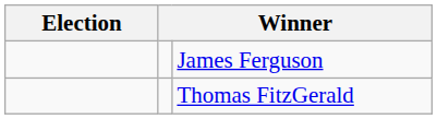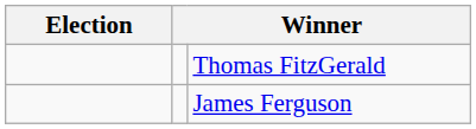rows swapped: James Ferguson <-> Thomas FitzGerald
